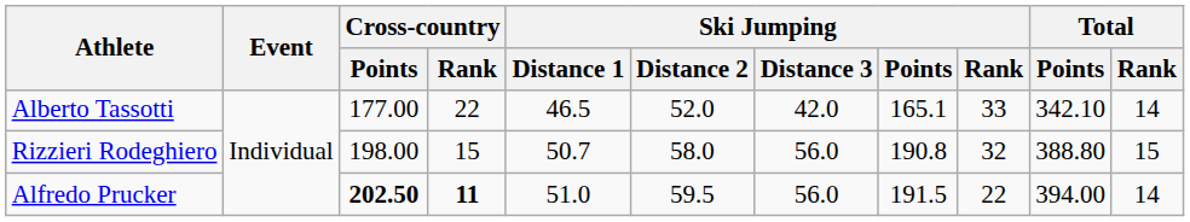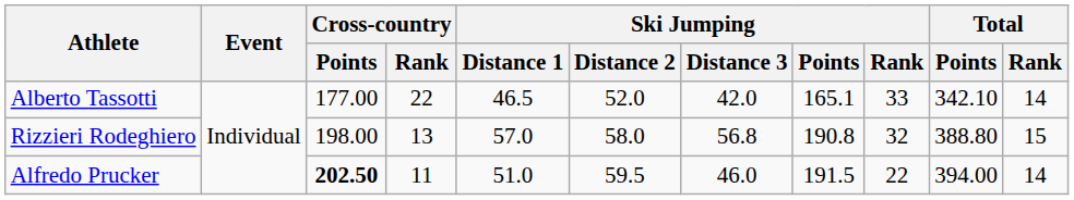Rizzieri Rodeghiero | Cross-country / Rank: 15 -> 13
Rizzieri Rodeghiero | Ski Jumping / Distance 1: 50.7 -> 57.0
Rizzieri Rodeghiero | Ski Jumping / Distance 3: 56.0 -> 56.8
Alfredo Prucker | Cross-country / Rank: bold -> normal
Alfredo Prucker | Ski Jumping / Distance 3: 56.0 -> 46.0
